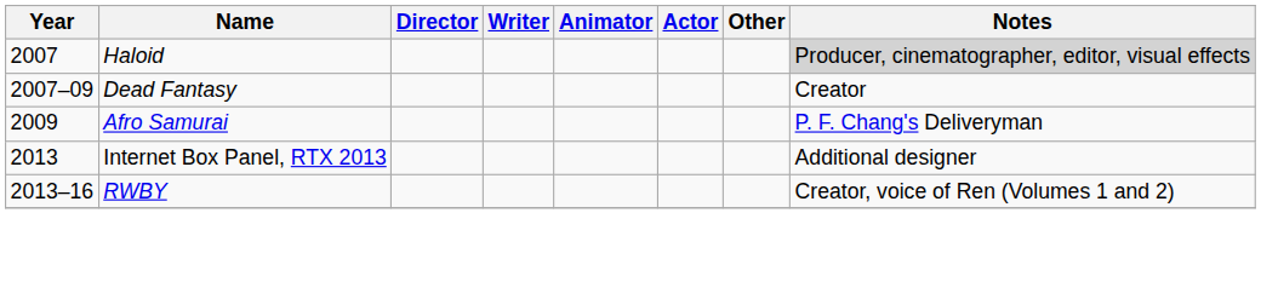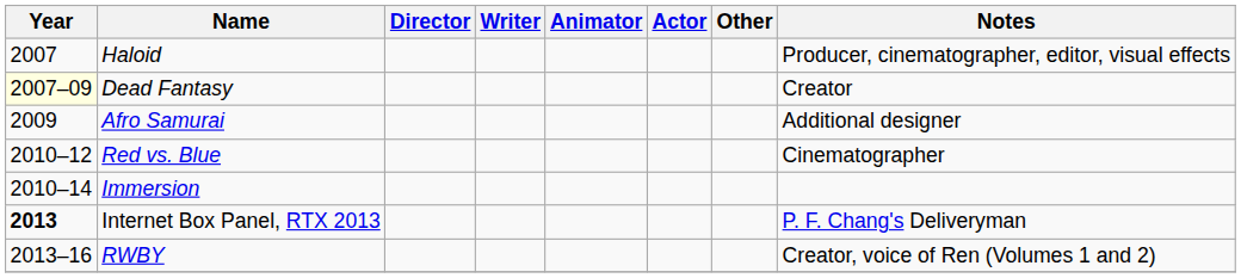Haloid | Notes: lightgrey background -> no background
Dead Fantasy | Year: no background -> lightyellow background
Afro Samurai | Notes: P. F. Chang's Deliveryman -> Additional designer
+ row: 2010–12 | Red vs. Blue | Cinematographer
+ row: 2010–14 | Immersion
Internet Box Panel, RTX 2013 | Year: normal -> bold
Internet Box Panel, RTX 2013 | Notes: Additional designer -> P. F. Chang's Deliveryman
